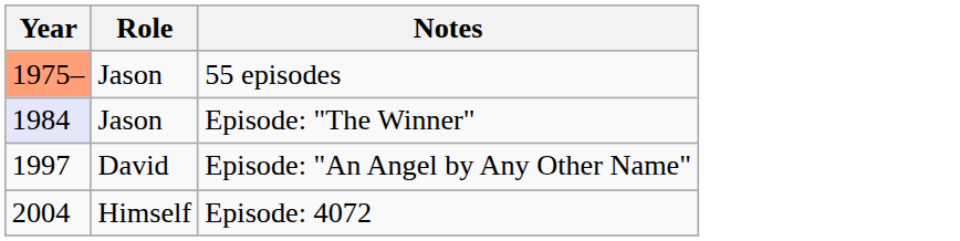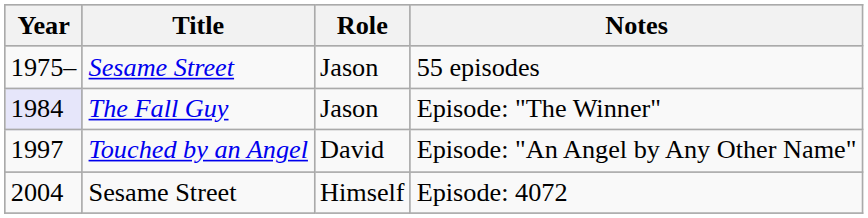+ column: Title | Sesame Street | The Fall Guy | Touched by an Angel | Sesame Street
55 episodes | Year: lightsalmon background -> no background
